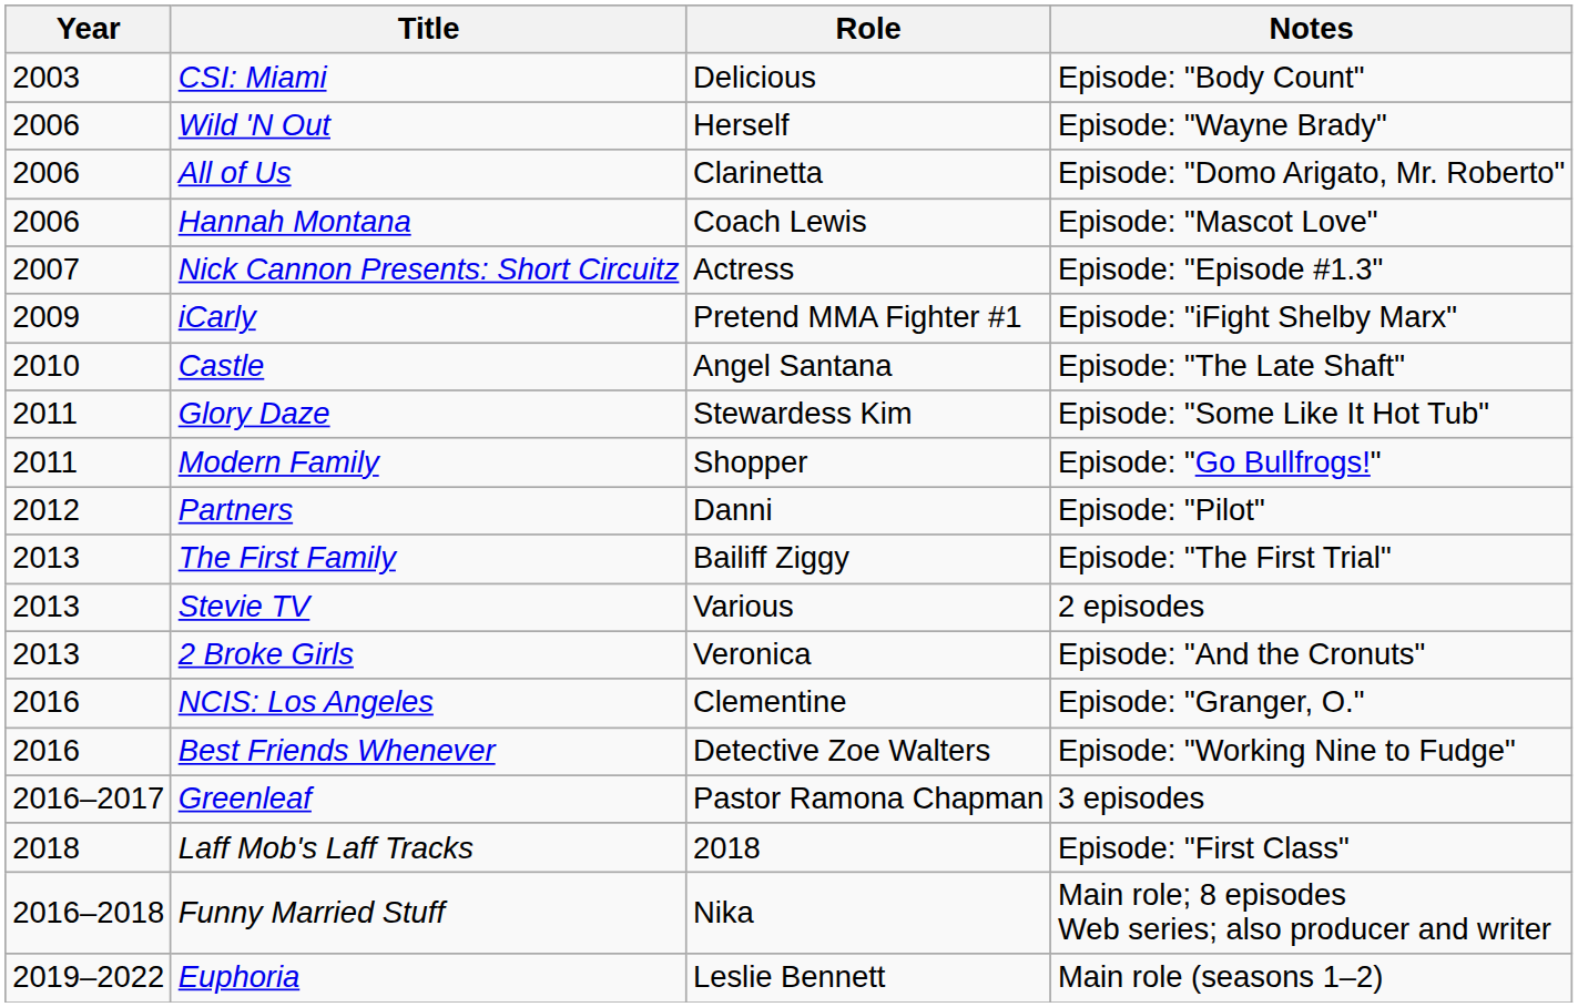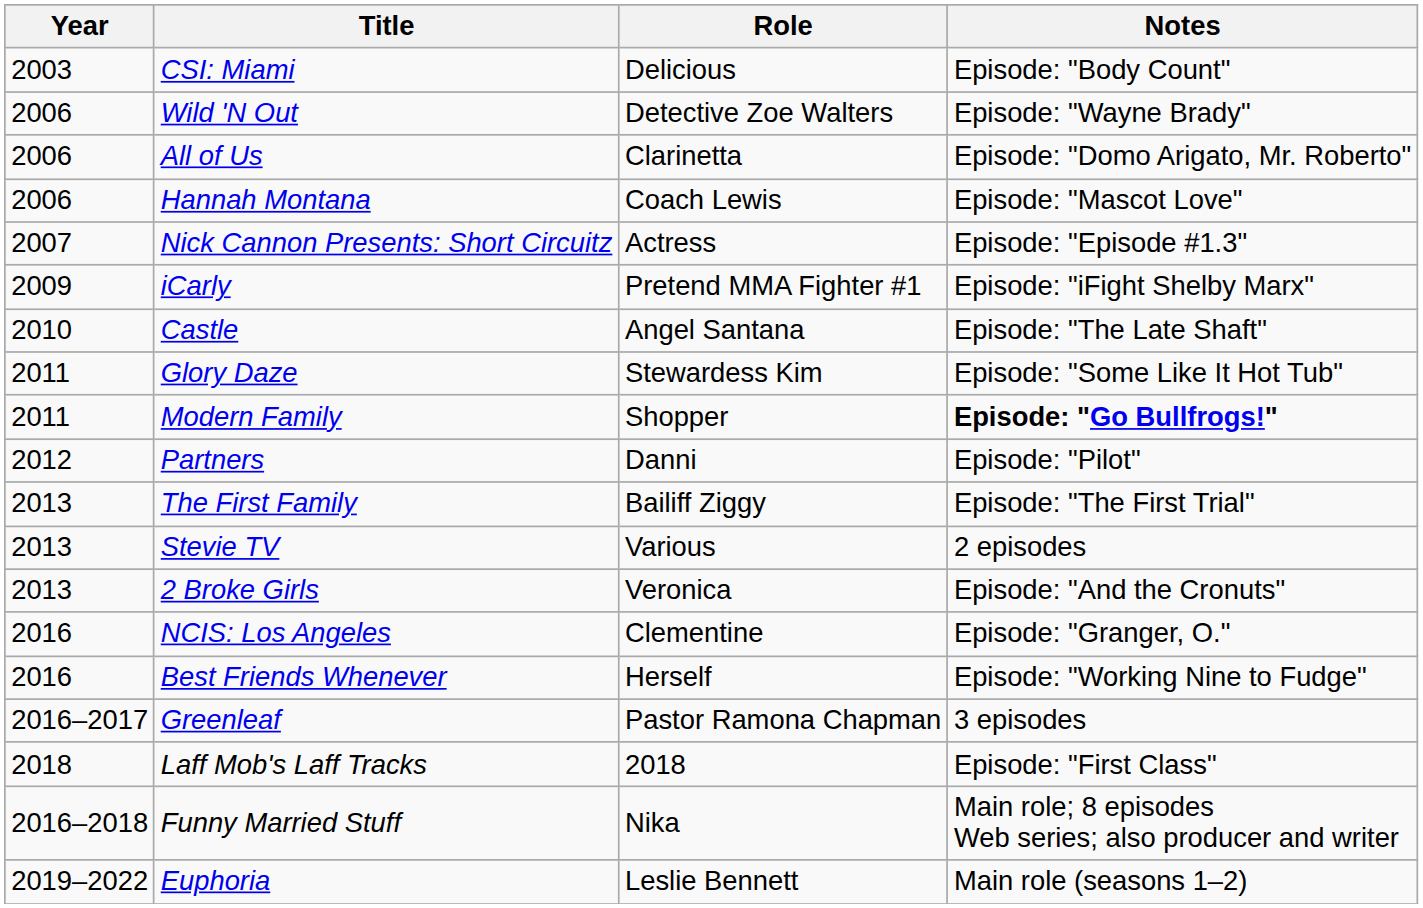Wild 'N Out | Role: Herself -> Detective Zoe Walters
Modern Family | Notes: normal -> bold
Best Friends Whenever | Role: Detective Zoe Walters -> Herself
